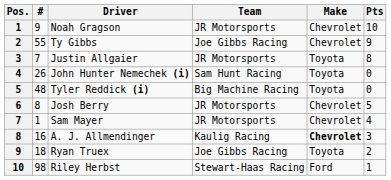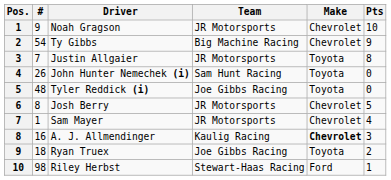Ty Gibbs | #: 55 -> 54
Ty Gibbs | Team: Joe Gibbs Racing -> Big Machine Racing
Tyler Reddick (i) | Team: Big Machine Racing -> Joe Gibbs Racing
